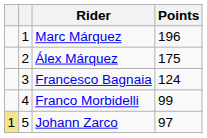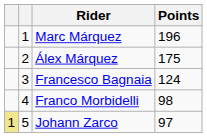Franco Morbidelli | Points: 99 -> 98
